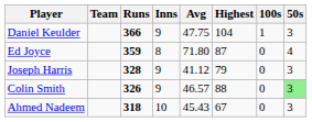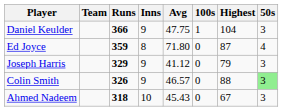columns swapped: Highest <-> 100s
Joseph Harris | Runs: 328 -> 329
